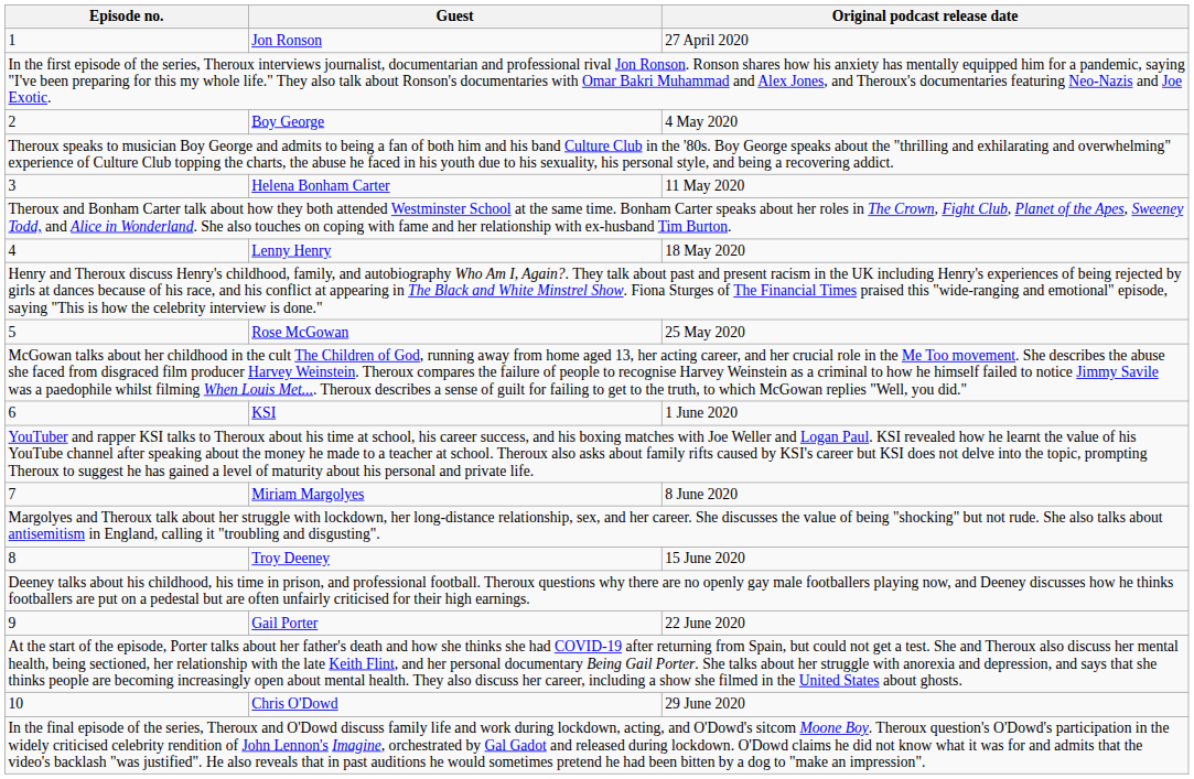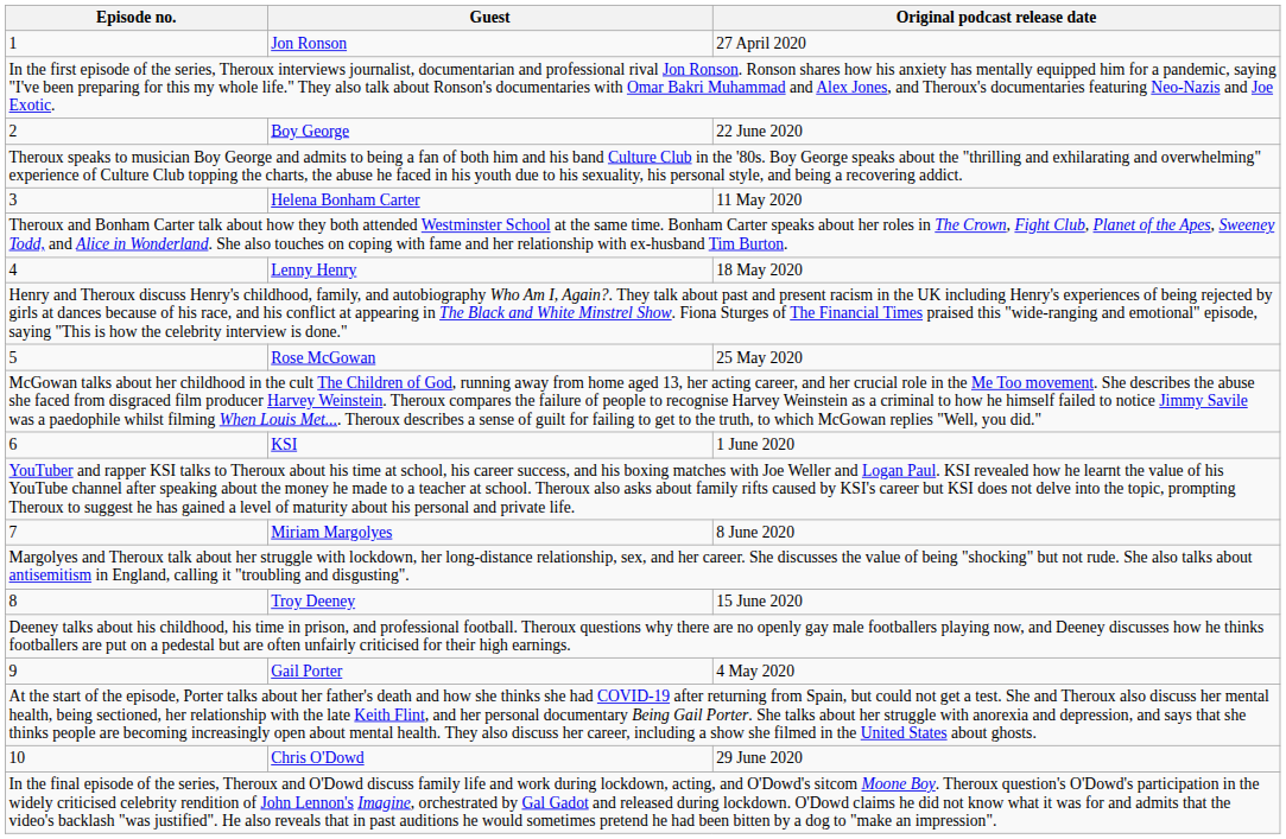2 | Original podcast release date: 4 May 2020 -> 22 June 2020
9 | Original podcast release date: 22 June 2020 -> 4 May 2020
